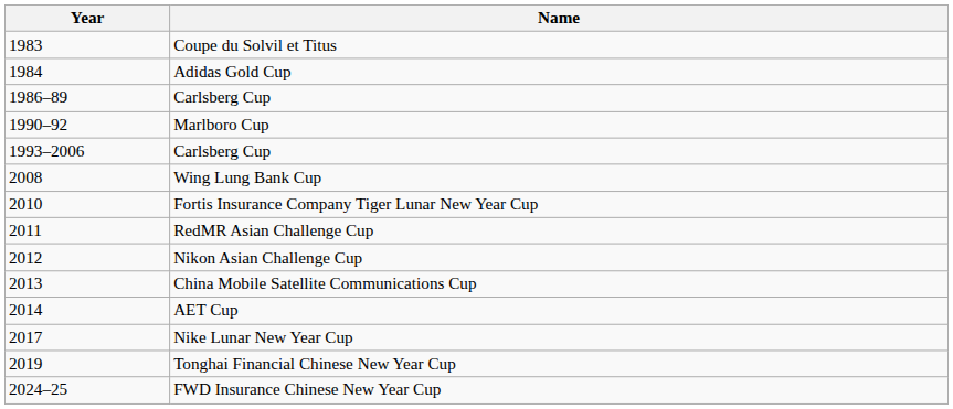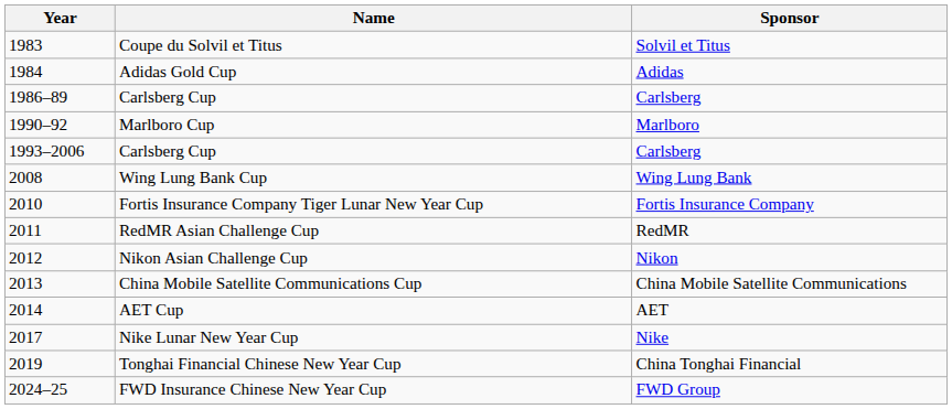+ column: Sponsor | Solvil et Titus | Adidas | Carlsberg | Marlboro | Carlsberg | Wing Lung Bank | Fortis Insurance Company | RedMR | Nikon | China Mobile Satellite Communications | AET | Nike | China Tonghai Financial | FWD Group
